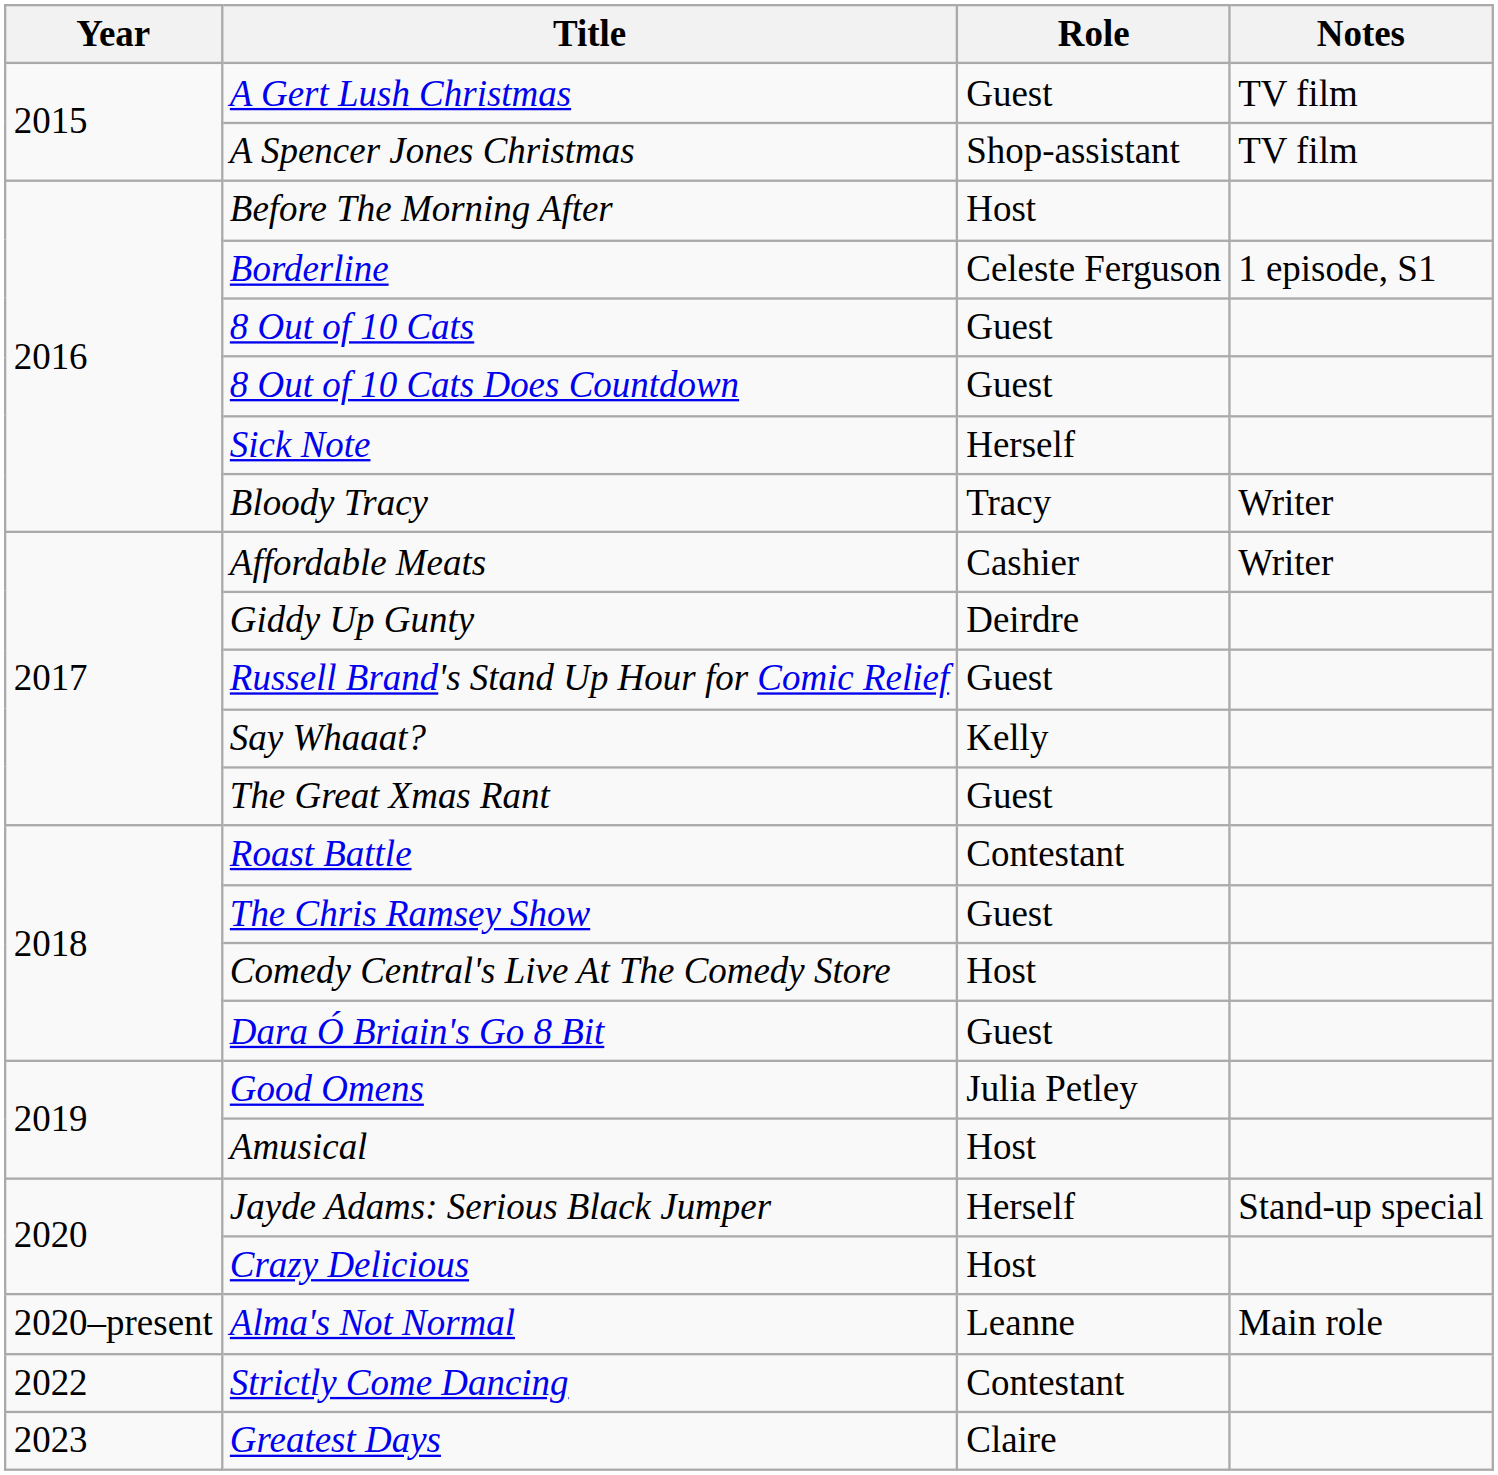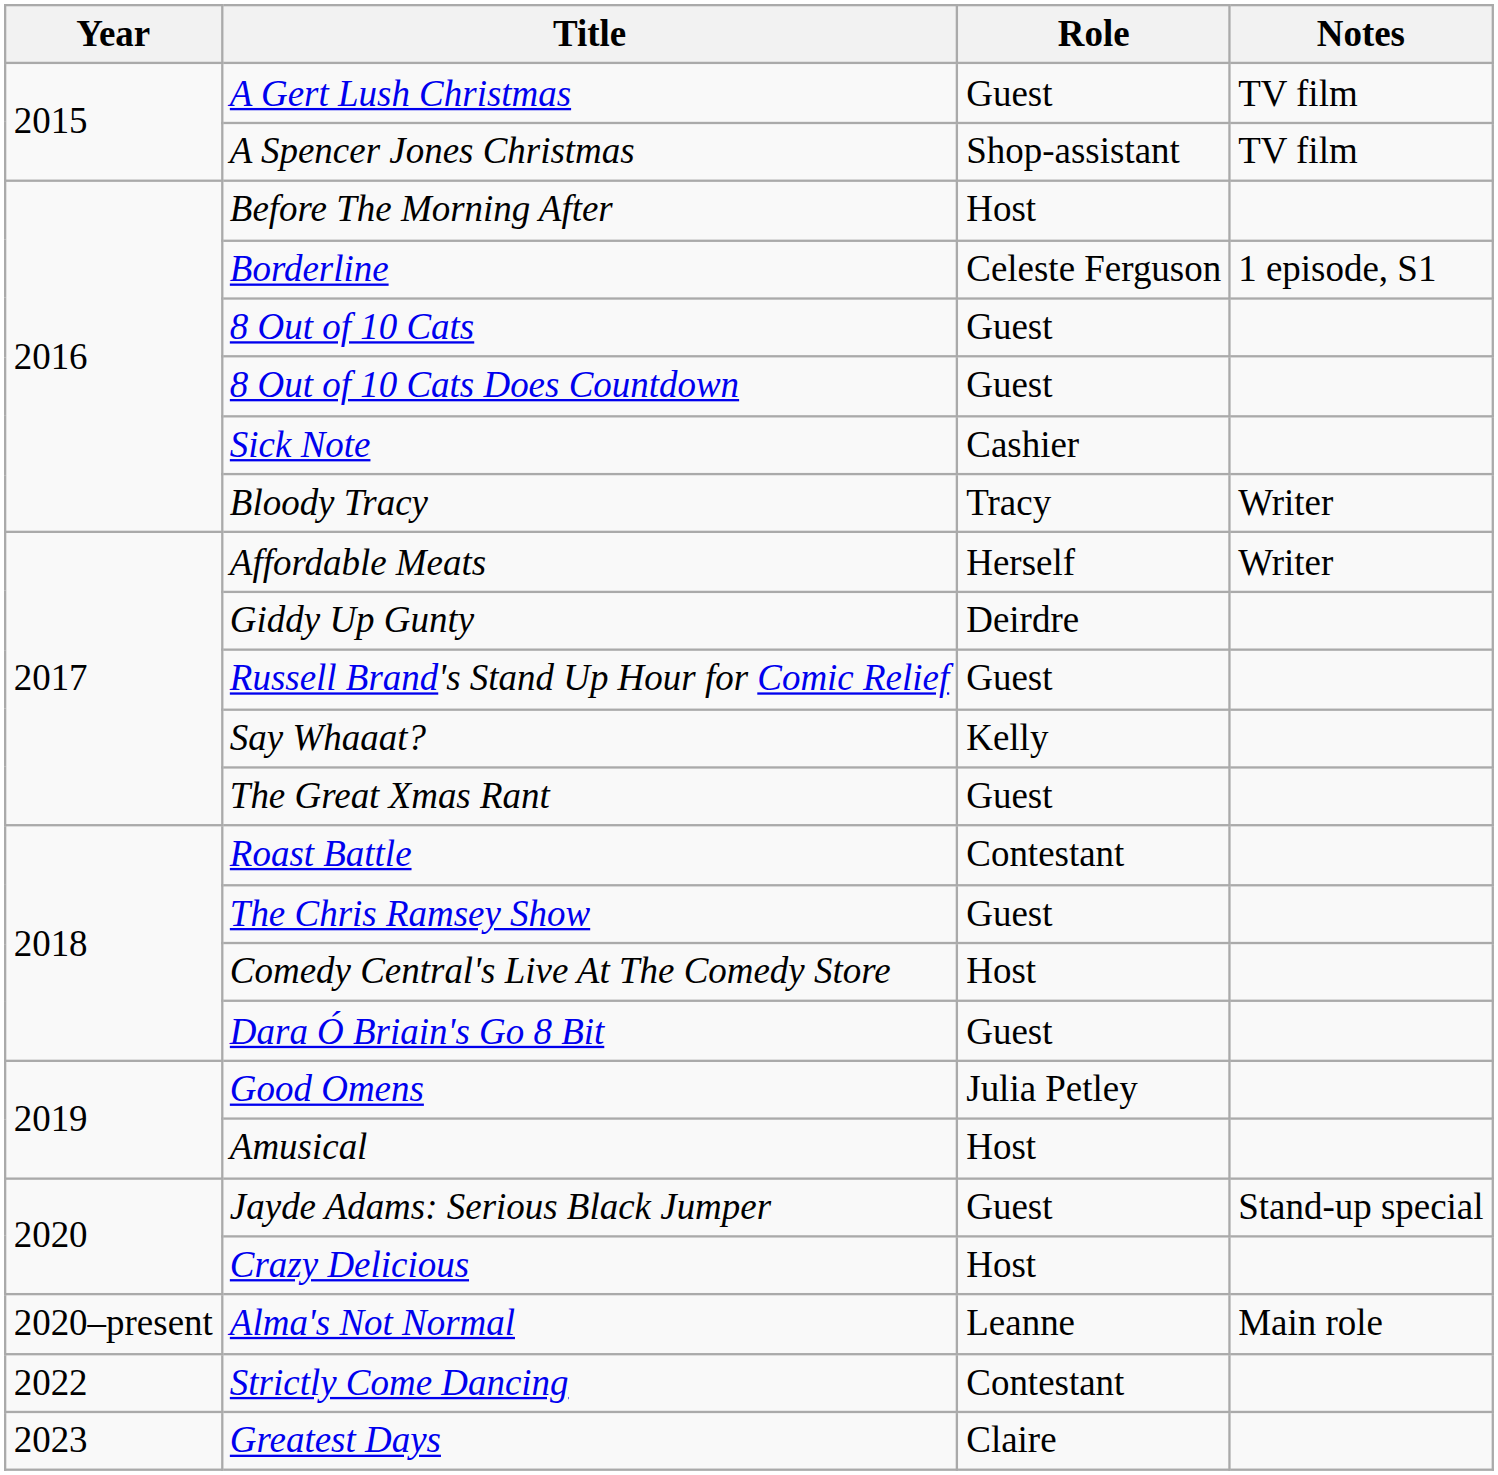Sick Note | Role: Herself -> Cashier
Affordable Meats | Role: Cashier -> Herself
Jayde Adams: Serious Black Jumper | Role: Herself -> Guest
